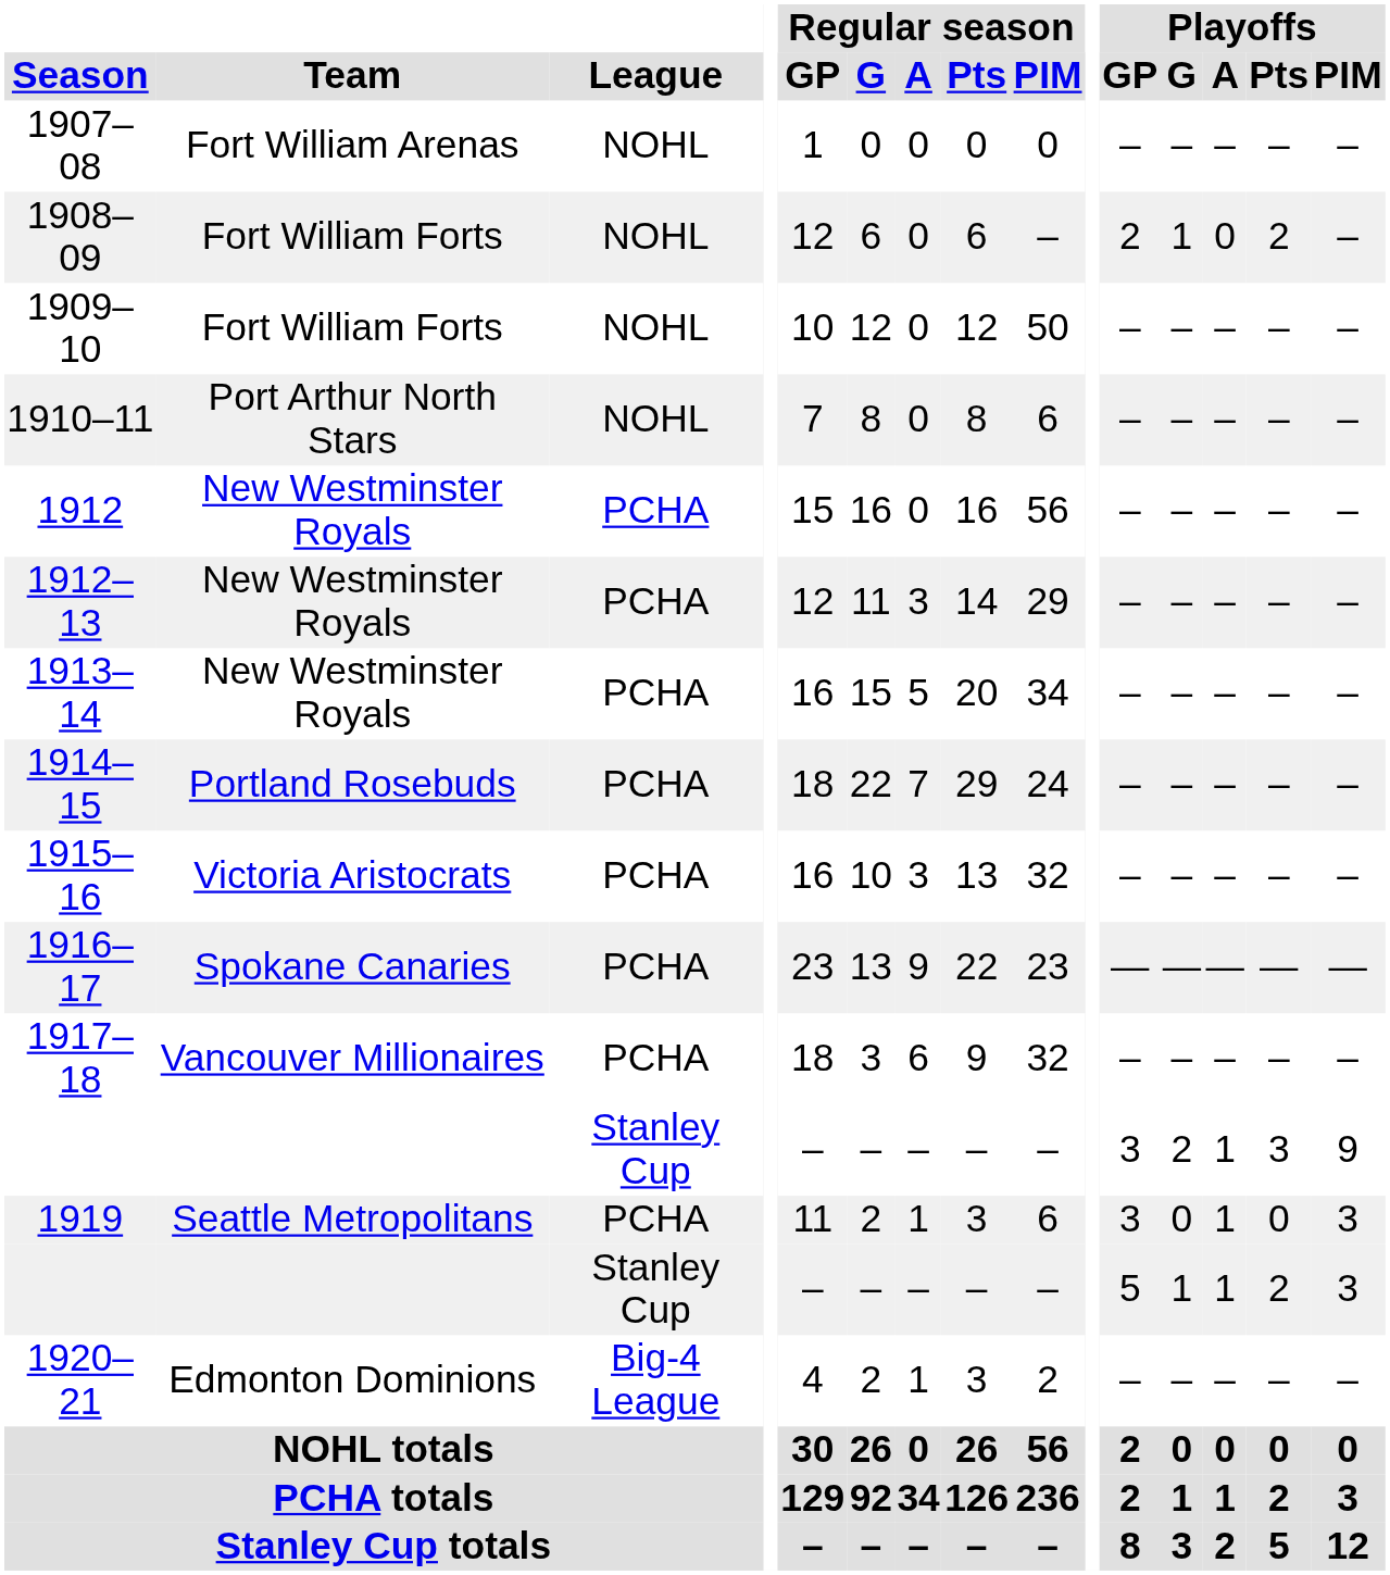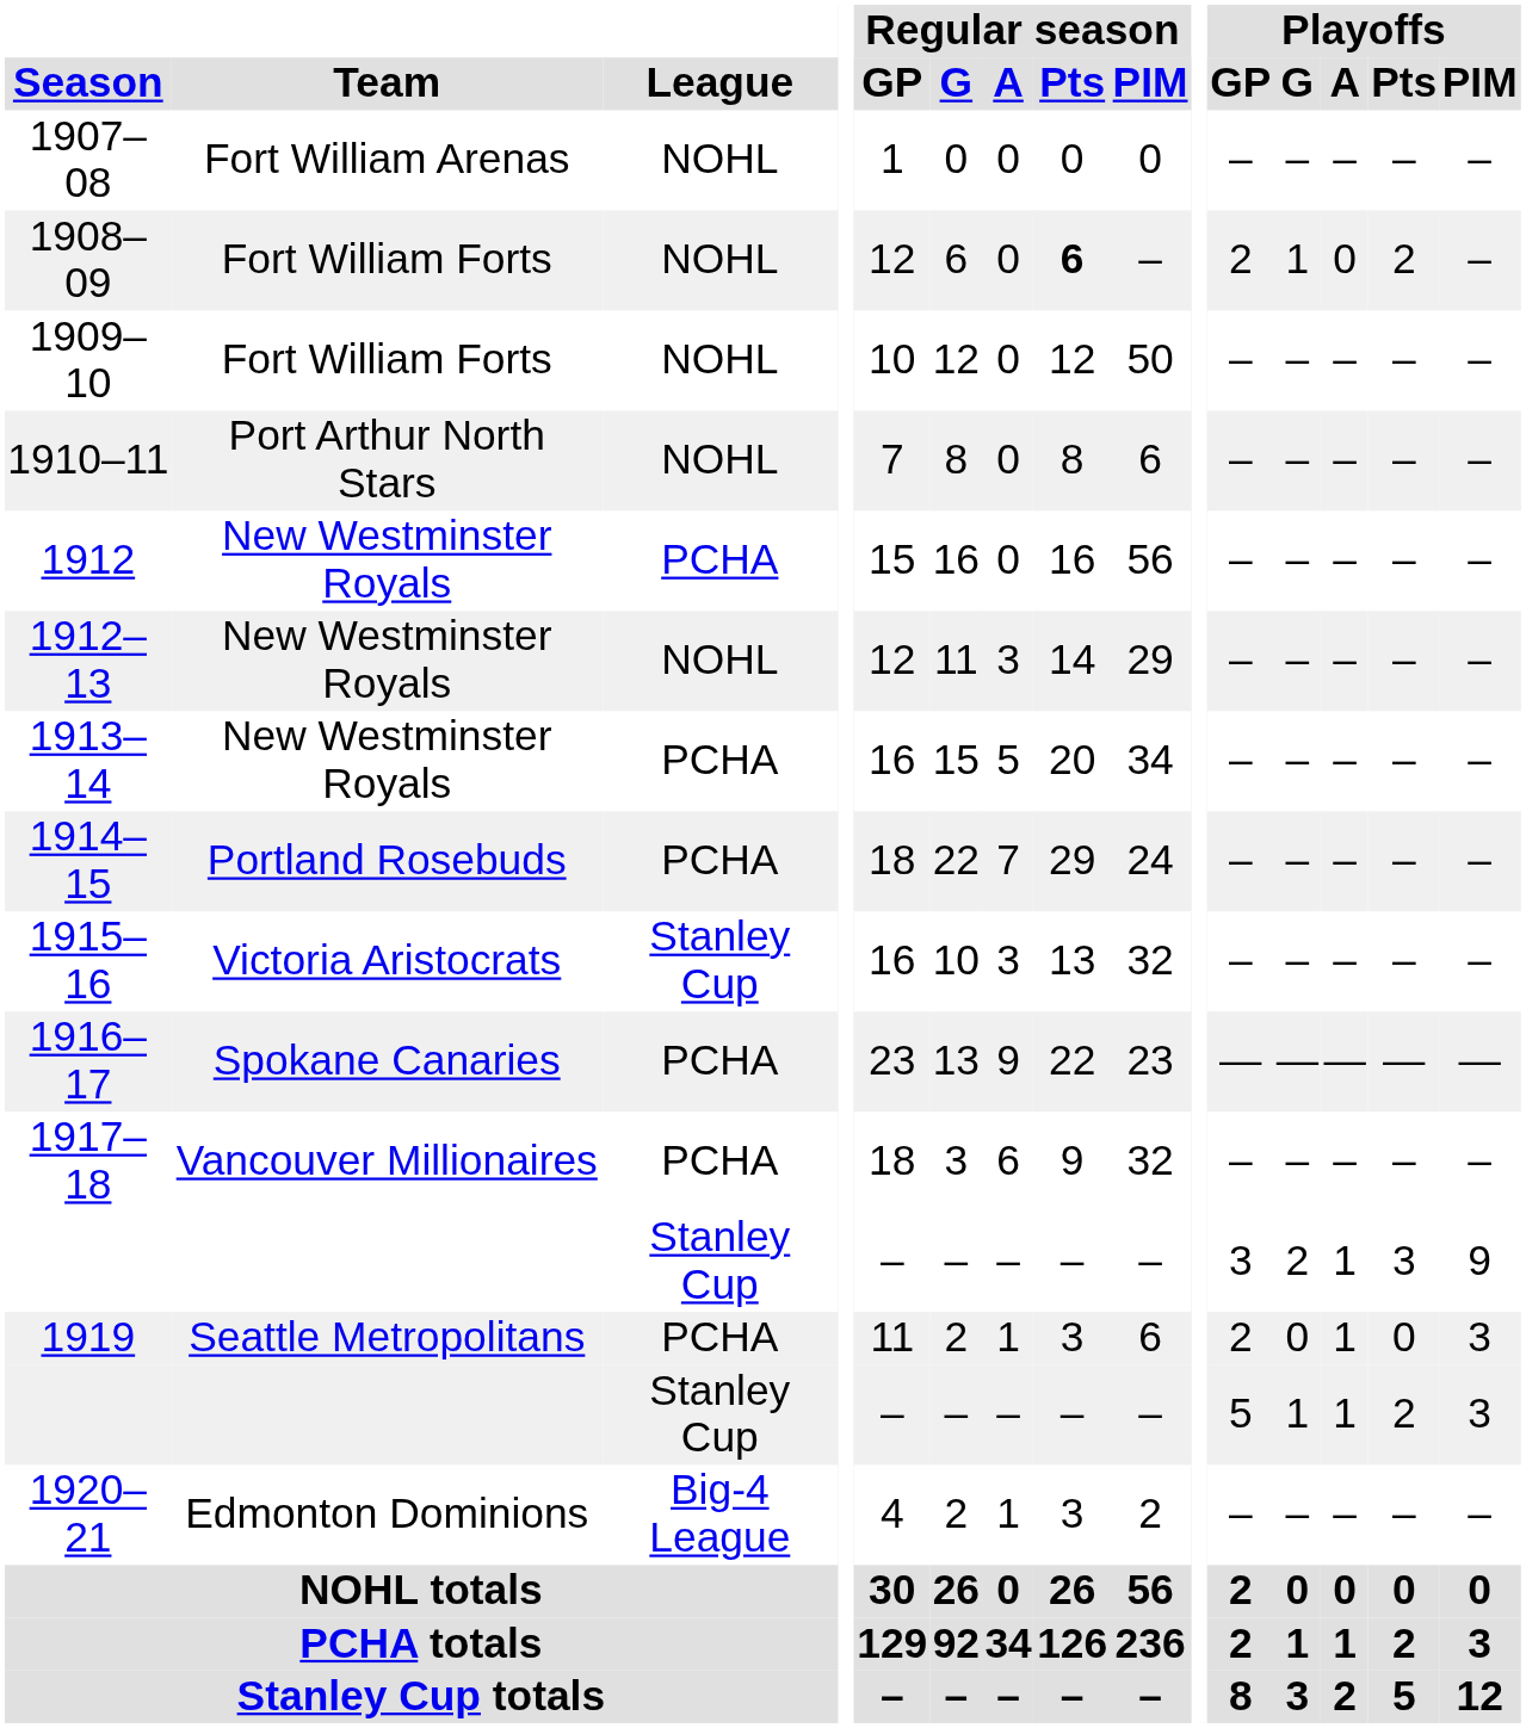1908–09 | Regular season / Pts: normal -> bold
1912–13 | League: PCHA -> NOHL
1915–16 | League: PCHA -> Stanley Cup
1919 | Playoffs / GP: 3 -> 2
